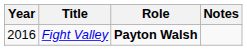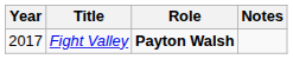Fight Valley | Year: 2016 -> 2017
